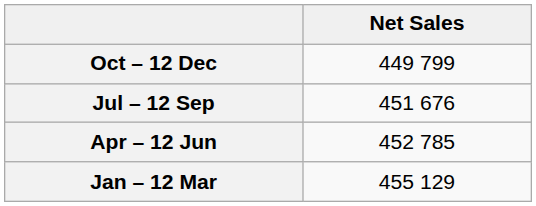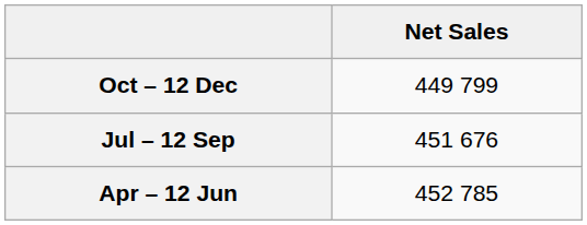- row: Jan – 12 Mar | 455 129
